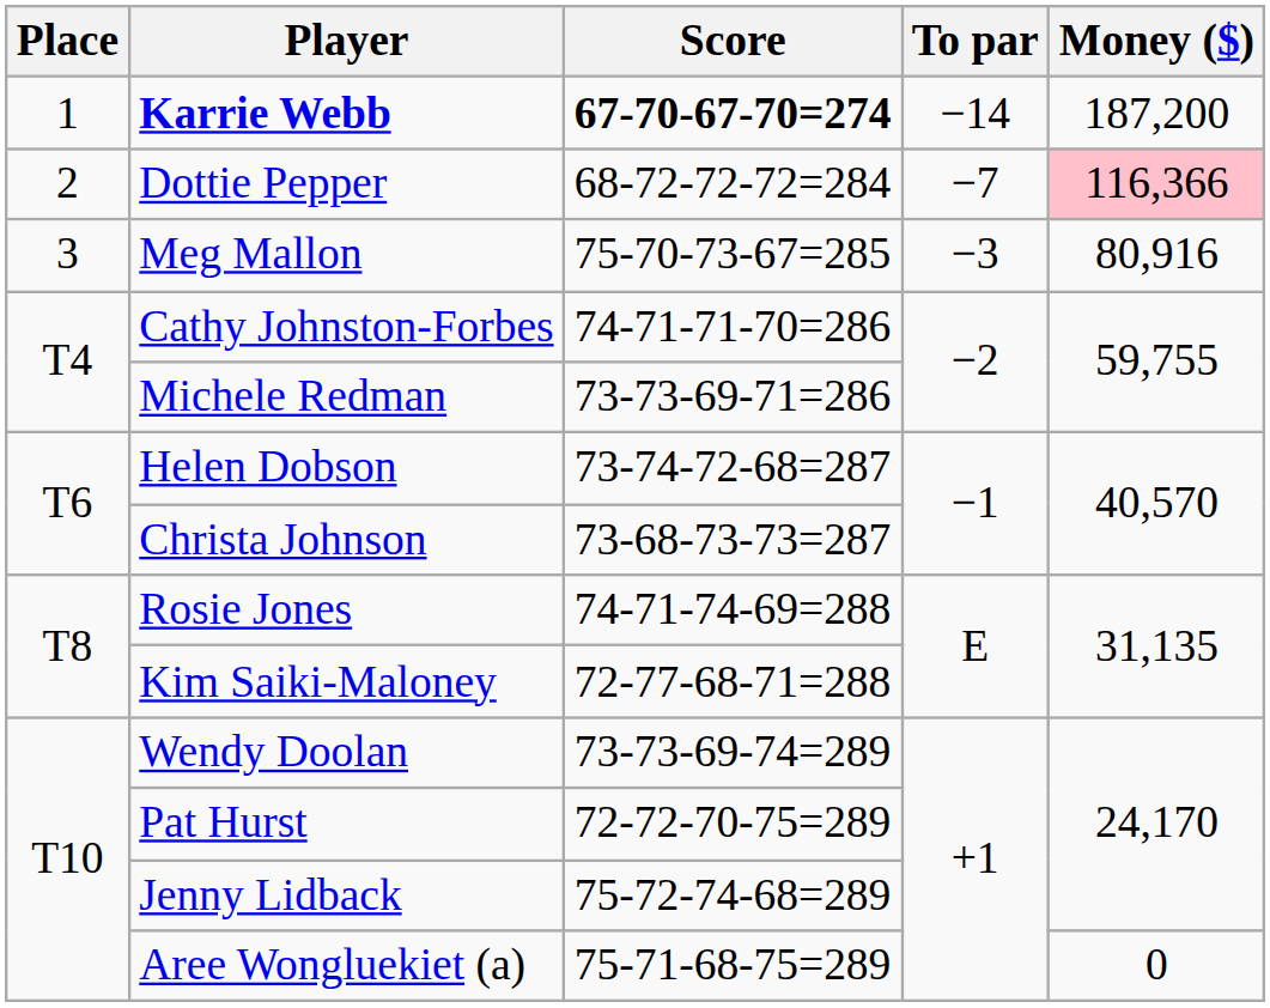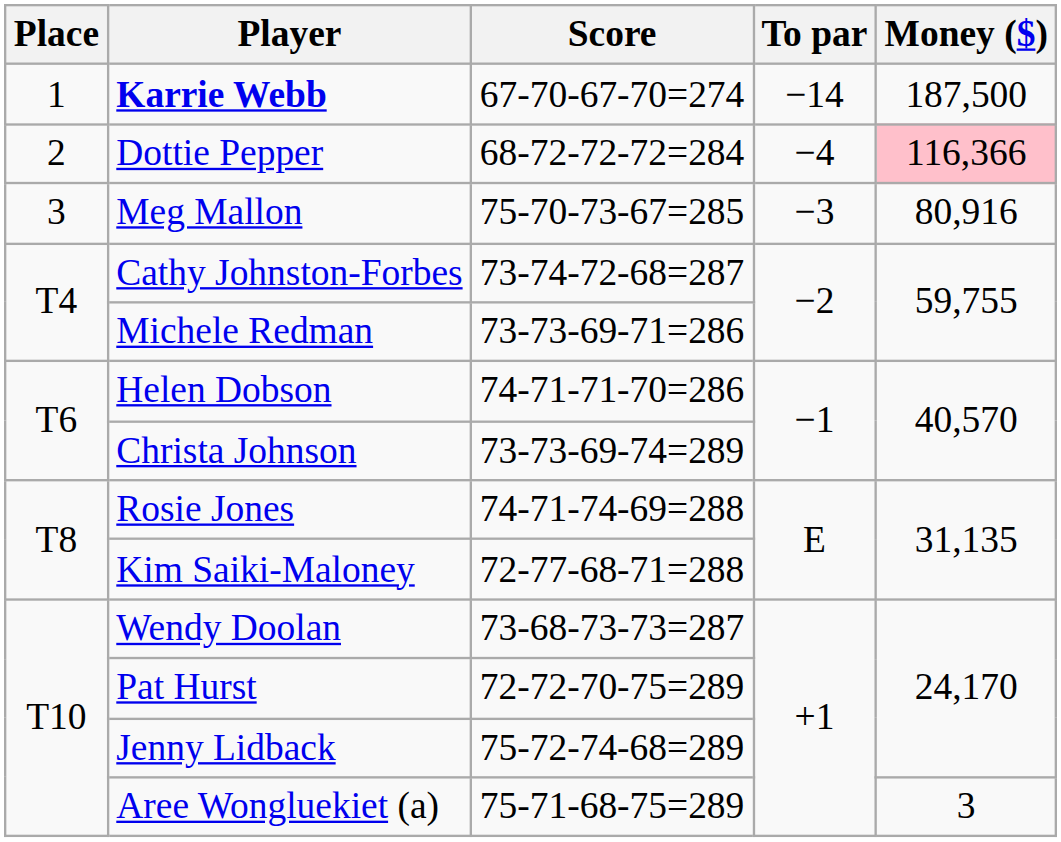Karrie Webb | Score: bold -> normal
Karrie Webb | Money ($): 187,200 -> 187,500
Dottie Pepper | To par: −7 -> −4
Cathy Johnston-Forbes | Score: 74-71-71-70=286 -> 73-74-72-68=287
Helen Dobson | Score: 73-74-72-68=287 -> 74-71-71-70=286
Christa Johnson | Score: 73-68-73-73=287 -> 73-73-69-74=289
Wendy Doolan | Score: 73-73-69-74=289 -> 73-68-73-73=287
Aree Wongluekiet (a) | Money ($): 0 -> 3
